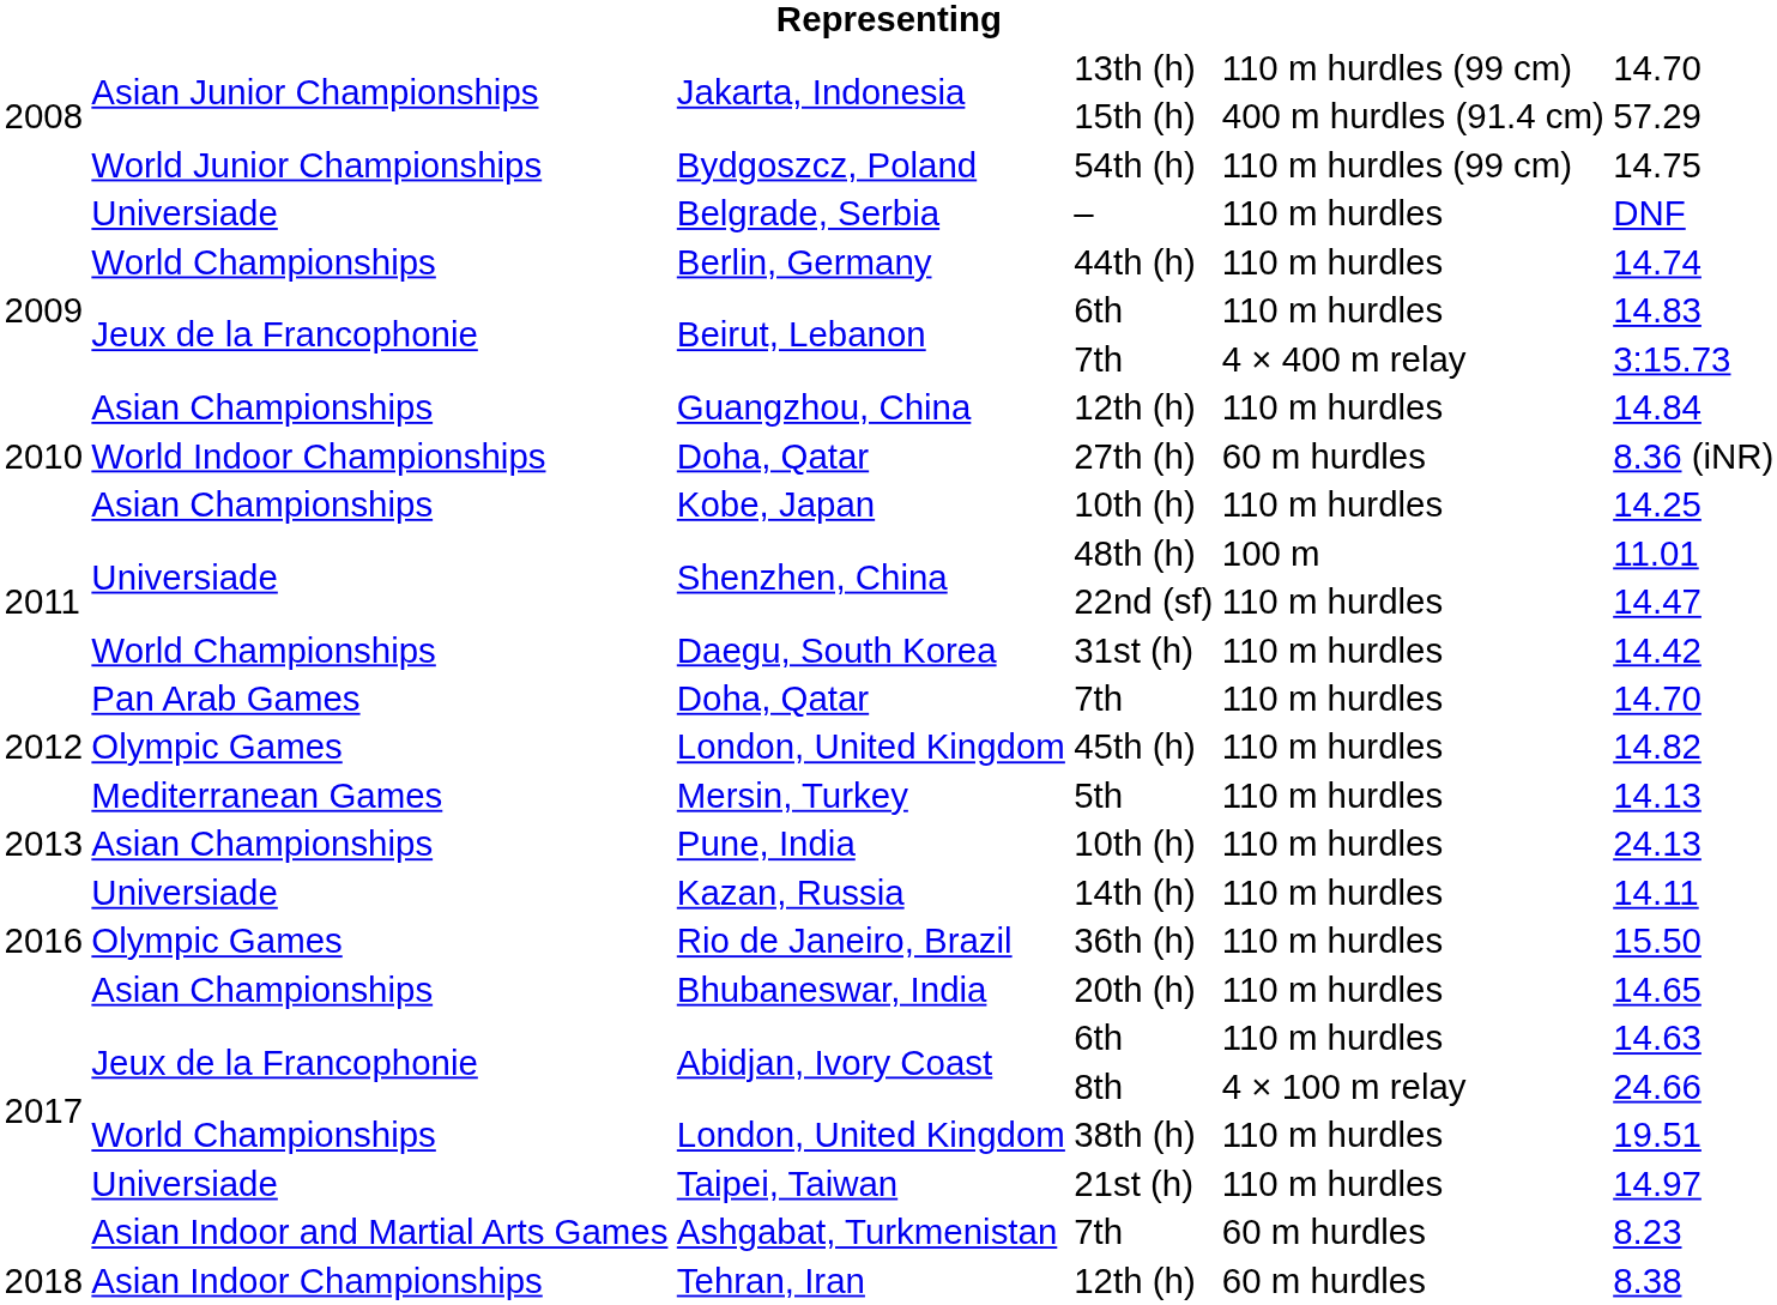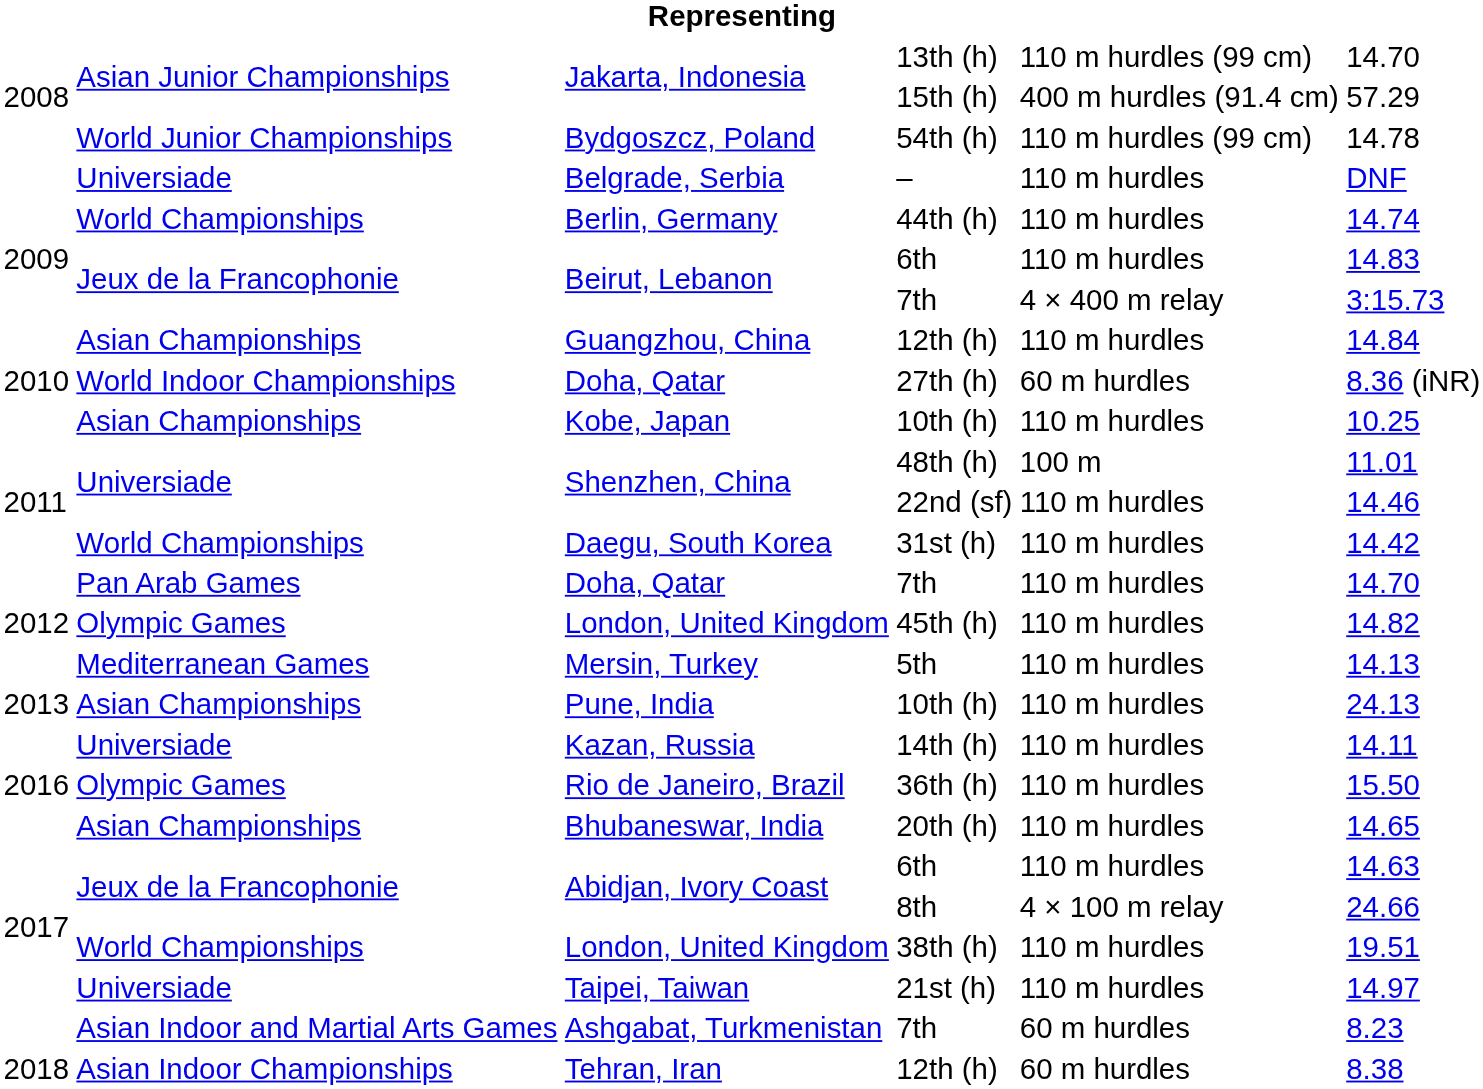54th (h) | column 6: 14.75 -> 14.78
Kobe, Japan / 10th (h) | column 6: 14.25 -> 10.25
22nd (sf) | column 6: 14.47 -> 14.46
